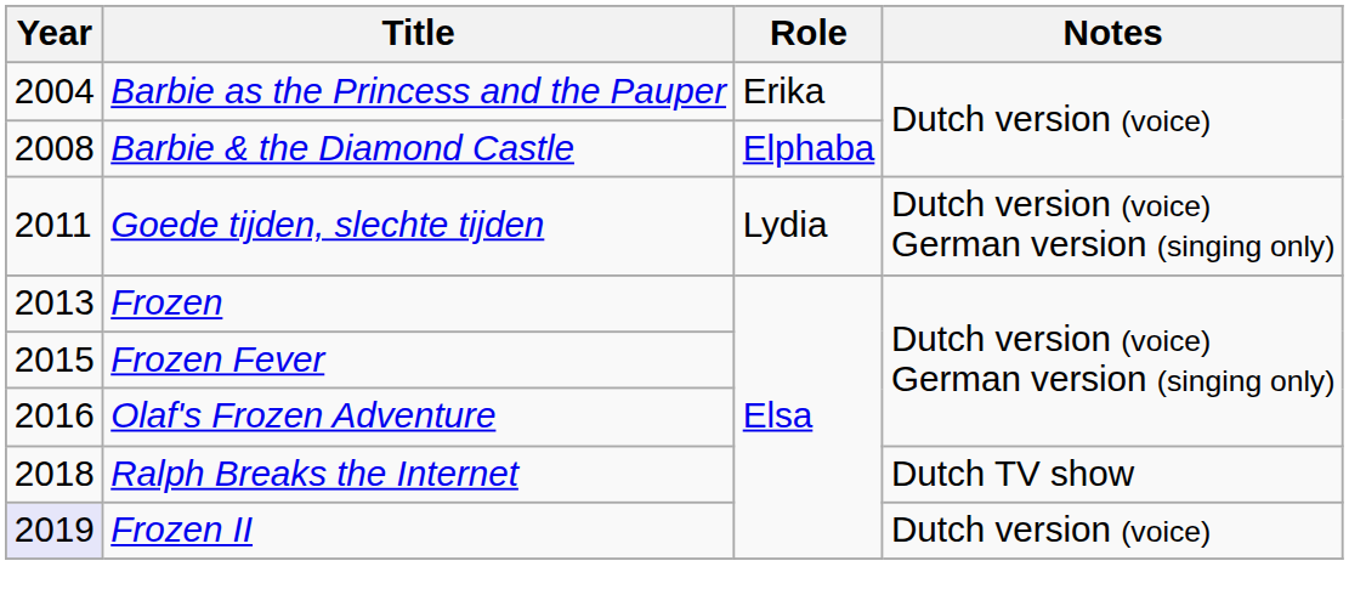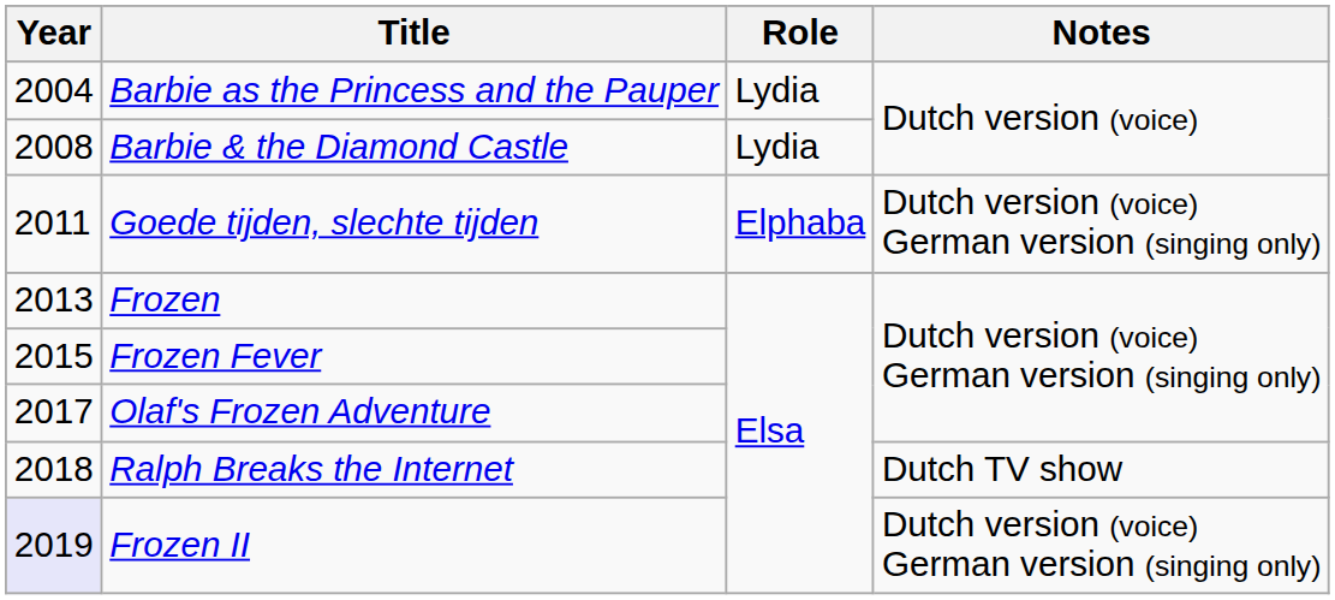Barbie as the Princess and the Pauper | Role: Erika -> Lydia
Barbie & the Diamond Castle | Role: Elphaba -> Lydia
Goede tijden, slechte tijden | Role: Lydia -> Elphaba
Olaf's Frozen Adventure | Year: 2016 -> 2017
Frozen II | Notes: Dutch version (voice) -> Dutch version (voice) German version (singing only)
